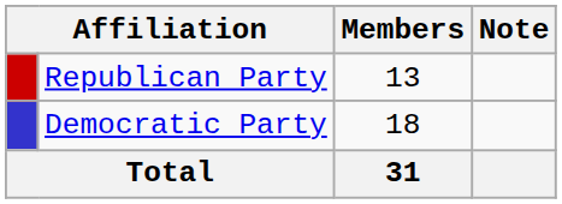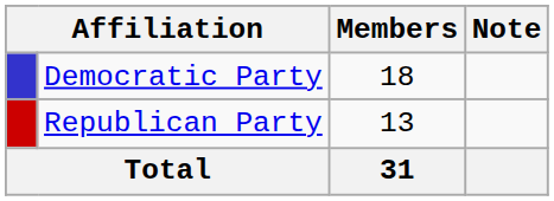rows swapped: Democratic Party <-> Republican Party
